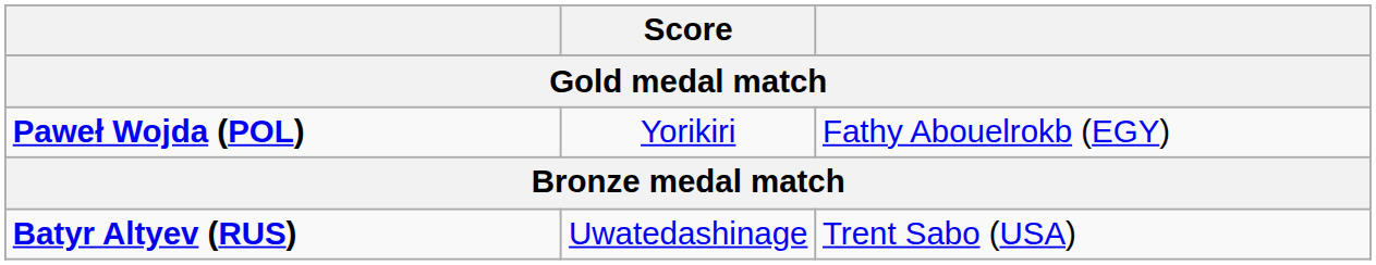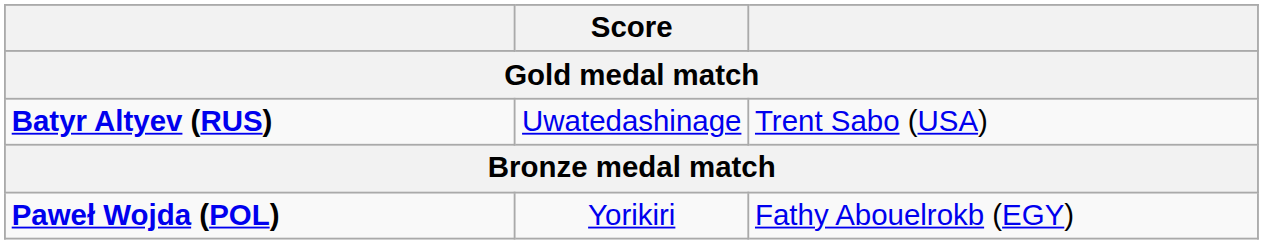rows swapped: Batyr Altyev (RUS) <-> Paweł Wojda (POL)
